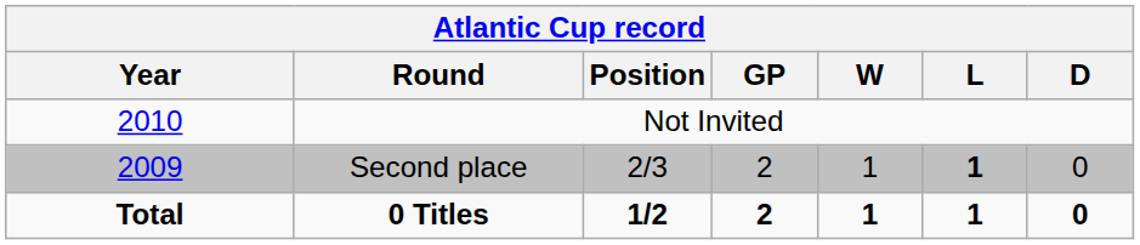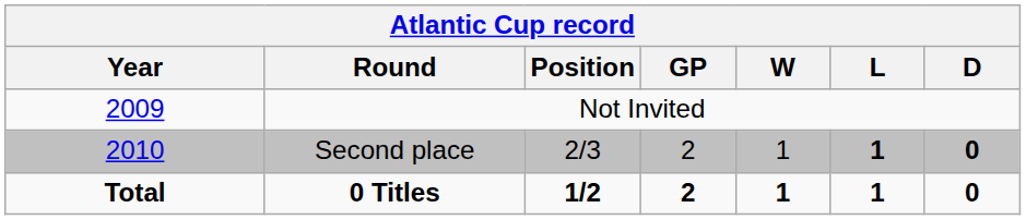Not Invited | Year: 2010 -> 2009
Second place | Year: 2009 -> 2010
Second place | D: normal -> bold
